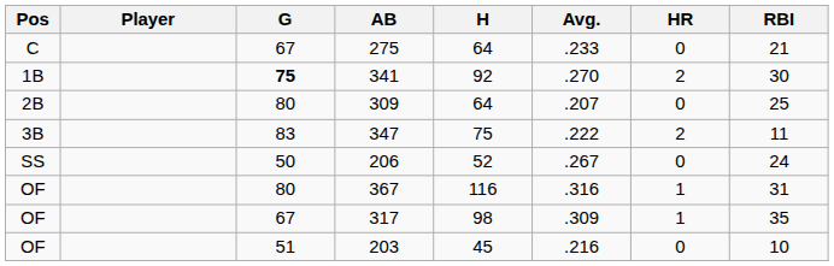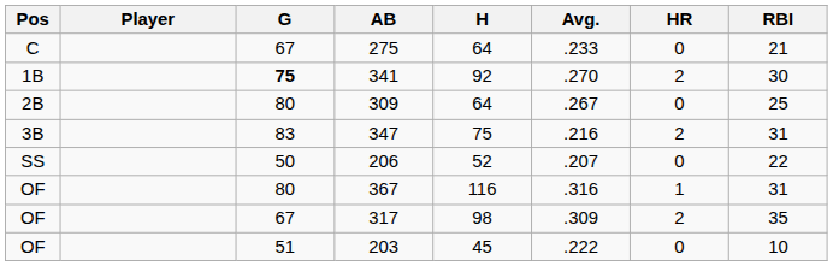309 | Avg.: .207 -> .267
347 | Avg.: .222 -> .216
347 | RBI: 11 -> 31
206 | Avg.: .267 -> .207
206 | RBI: 24 -> 22
317 | HR: 1 -> 2
203 | Avg.: .216 -> .222
